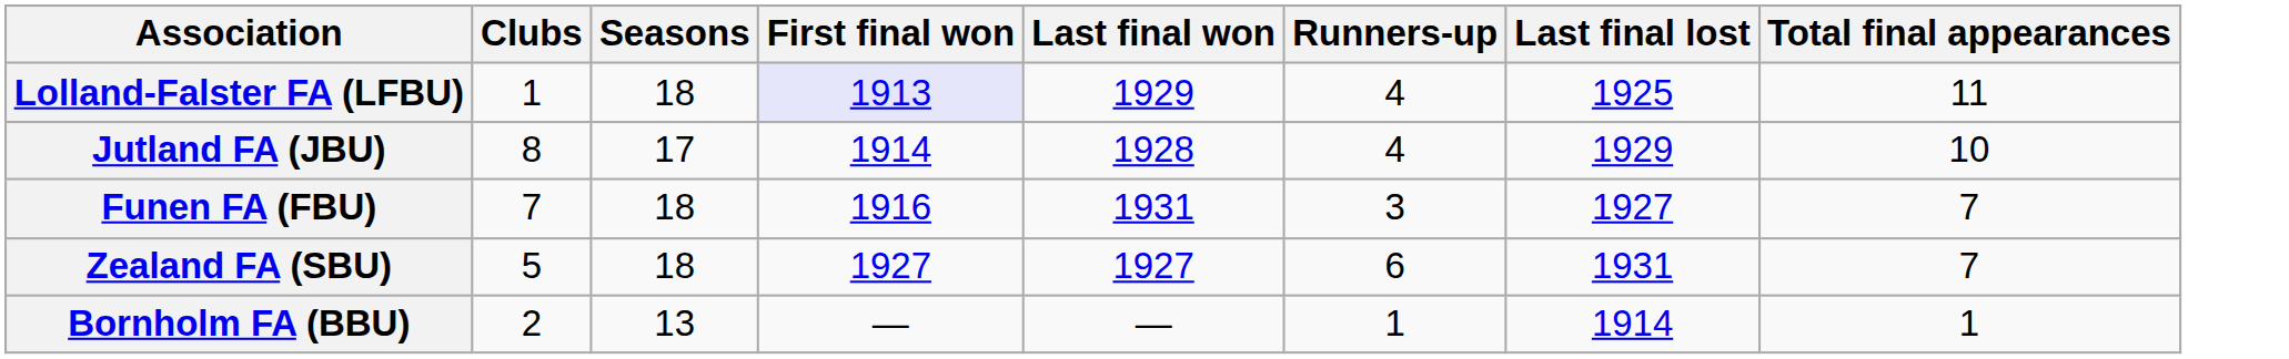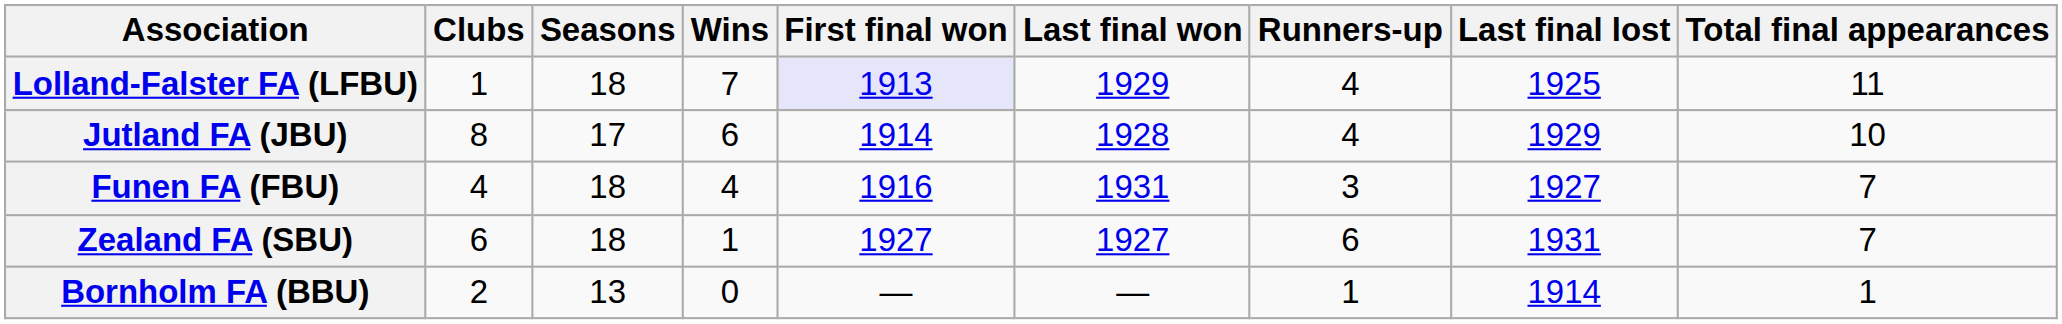+ column: Wins | 7 | 6 | 4 | 1 | 0
Funen FA (FBU) | Clubs: 7 -> 4
Zealand FA (SBU) | Clubs: 5 -> 6
